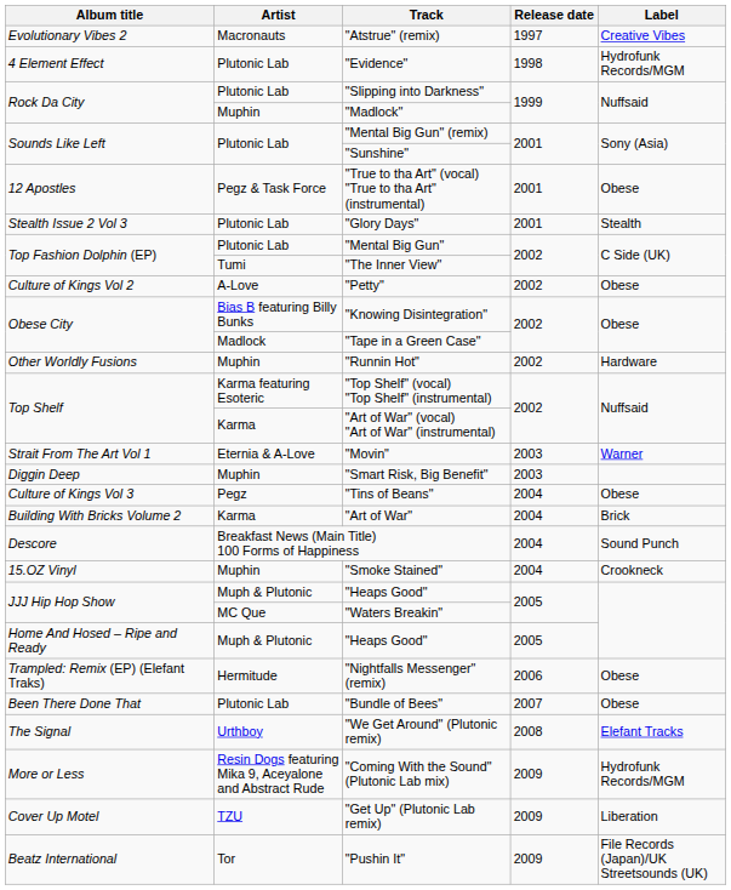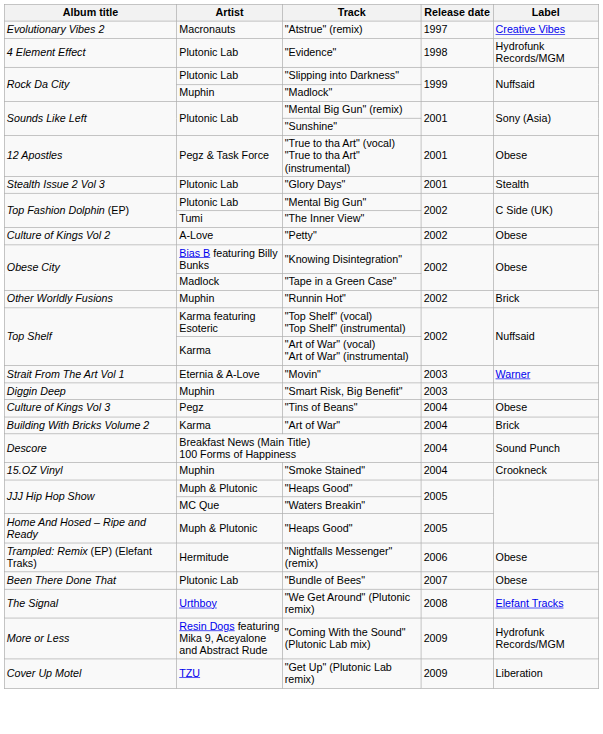"Runnin Hot" | Label: Hardware -> Brick
- row: Beatz International | Tor | "Pushin It" | 2009 | File Records (Japan)/UK Streetsounds (UK)
